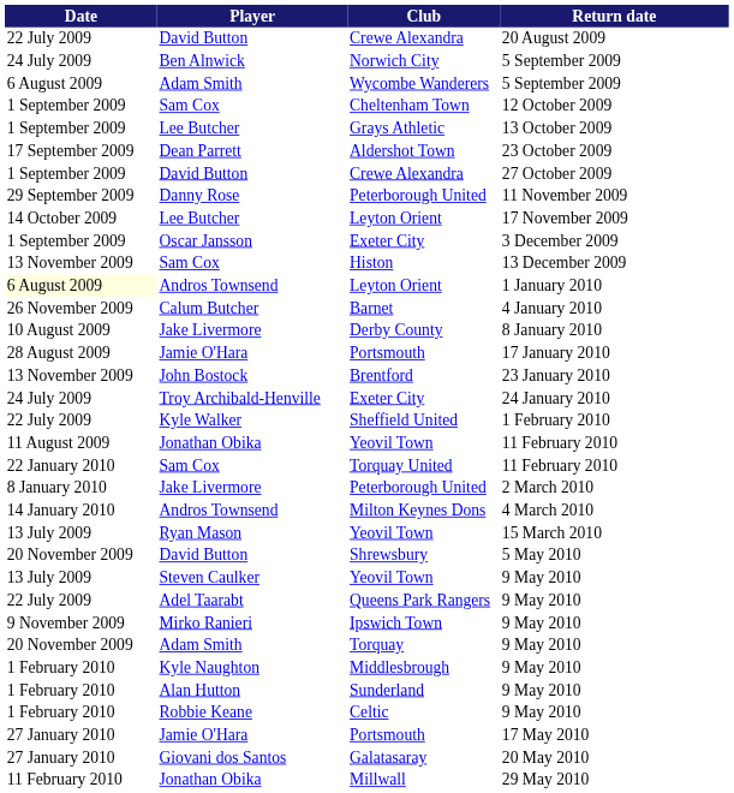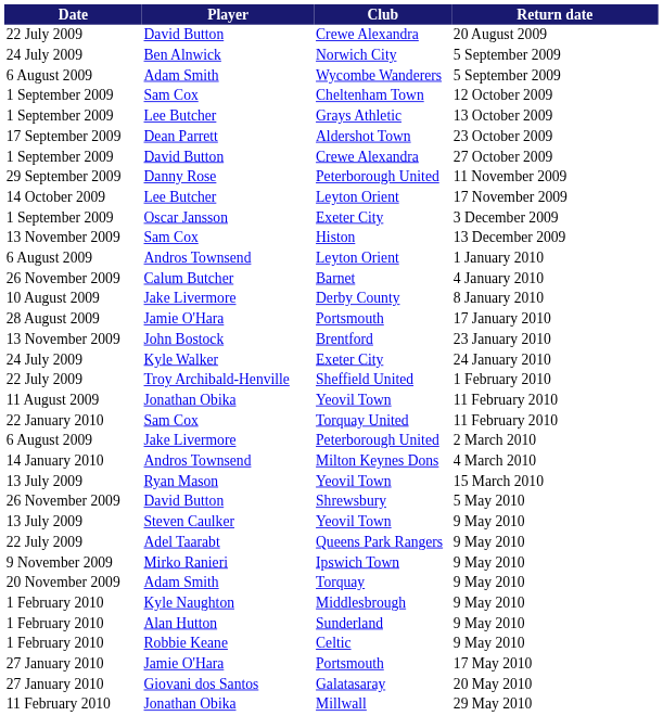Leyton Orient / 1 January 2010 | Date: lightyellow background -> no background
Exeter City / 24 January 2010 | Player: Troy Archibald-Henville -> Kyle Walker
Sheffield United | Player: Kyle Walker -> Troy Archibald-Henville
Peterborough United / 2 March 2010 | Date: 8 January 2010 -> 6 August 2009
Shrewsbury | Date: 20 November 2009 -> 26 November 2009
